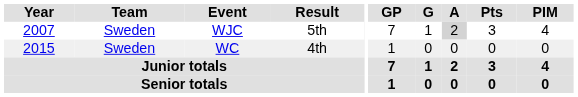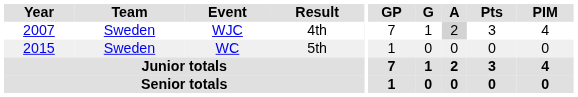WJC | Result: 5th -> 4th
WC | Result: 4th -> 5th
